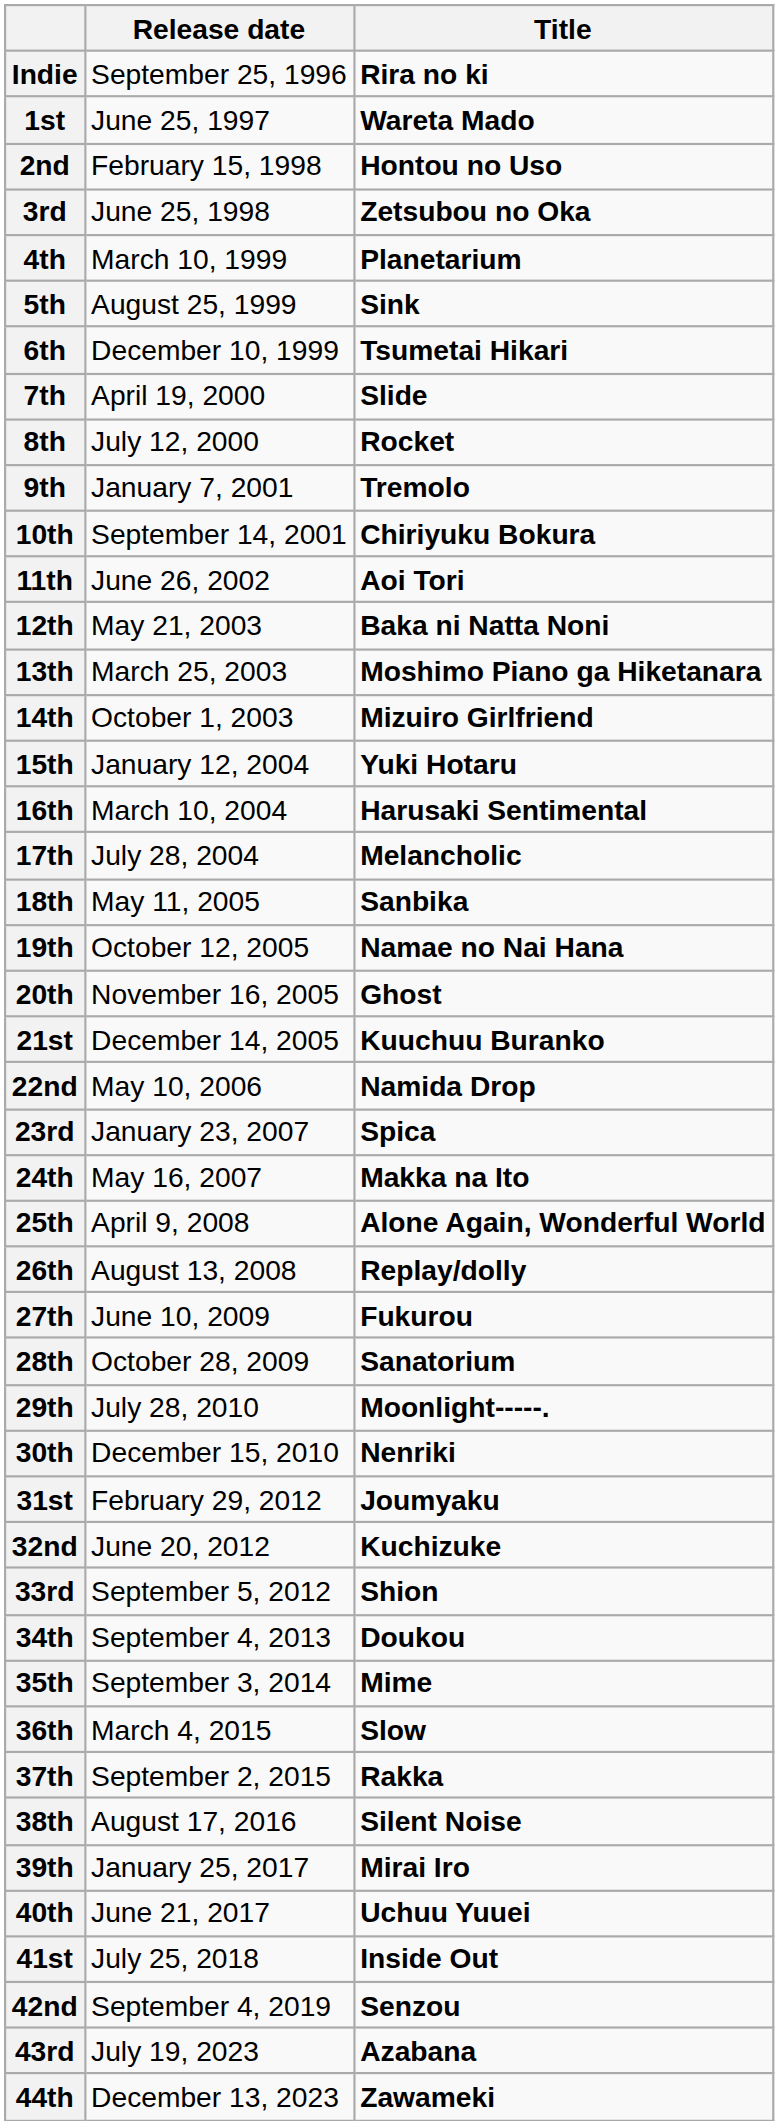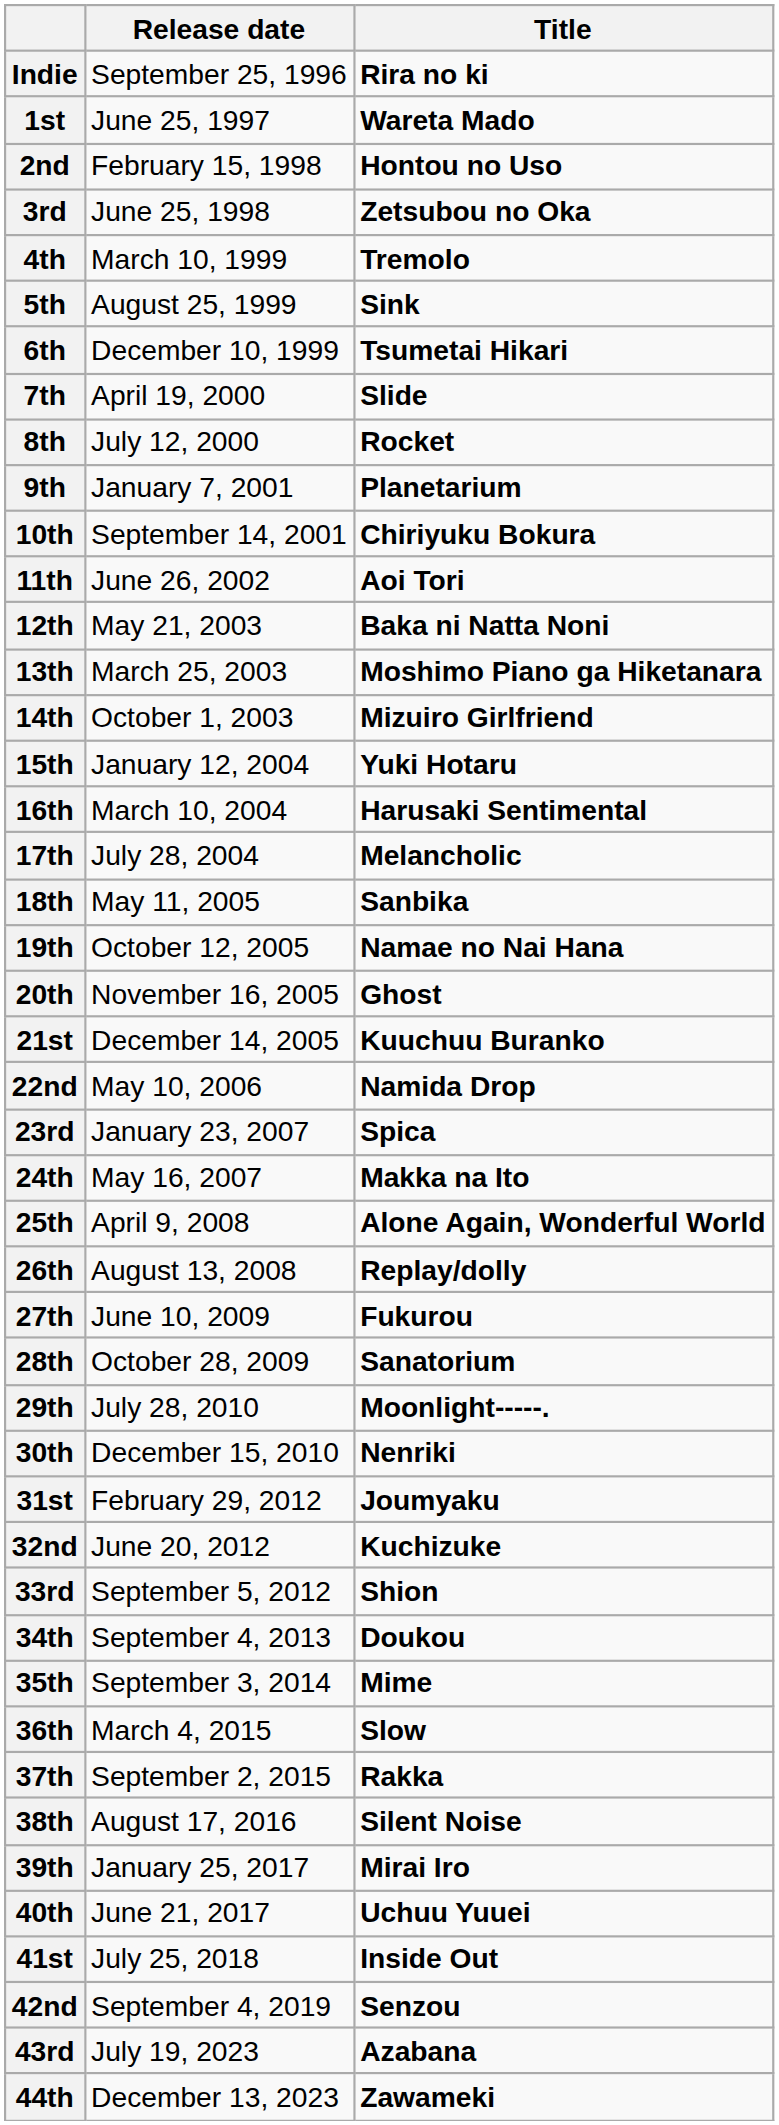4th | Title: Planetarium -> Tremolo
9th | Title: Tremolo -> Planetarium
